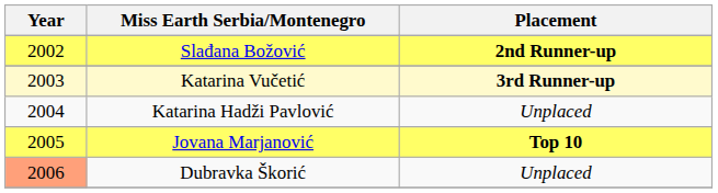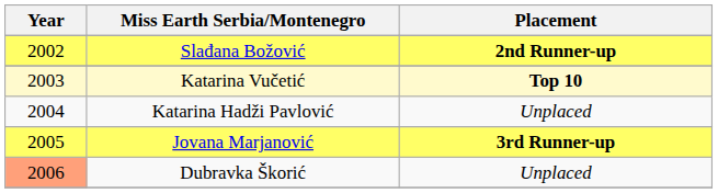Katarina Vučetić | Placement: 3rd Runner-up -> Top 10
Jovana Marjanović | Placement: Top 10 -> 3rd Runner-up
